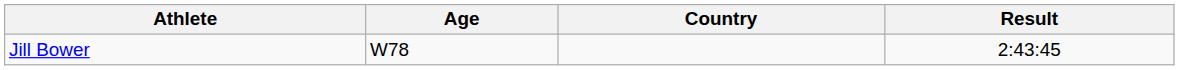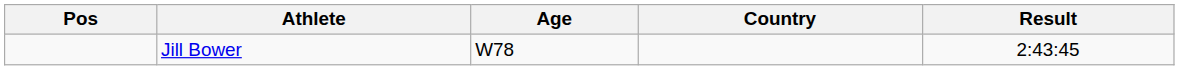+ column: Pos
